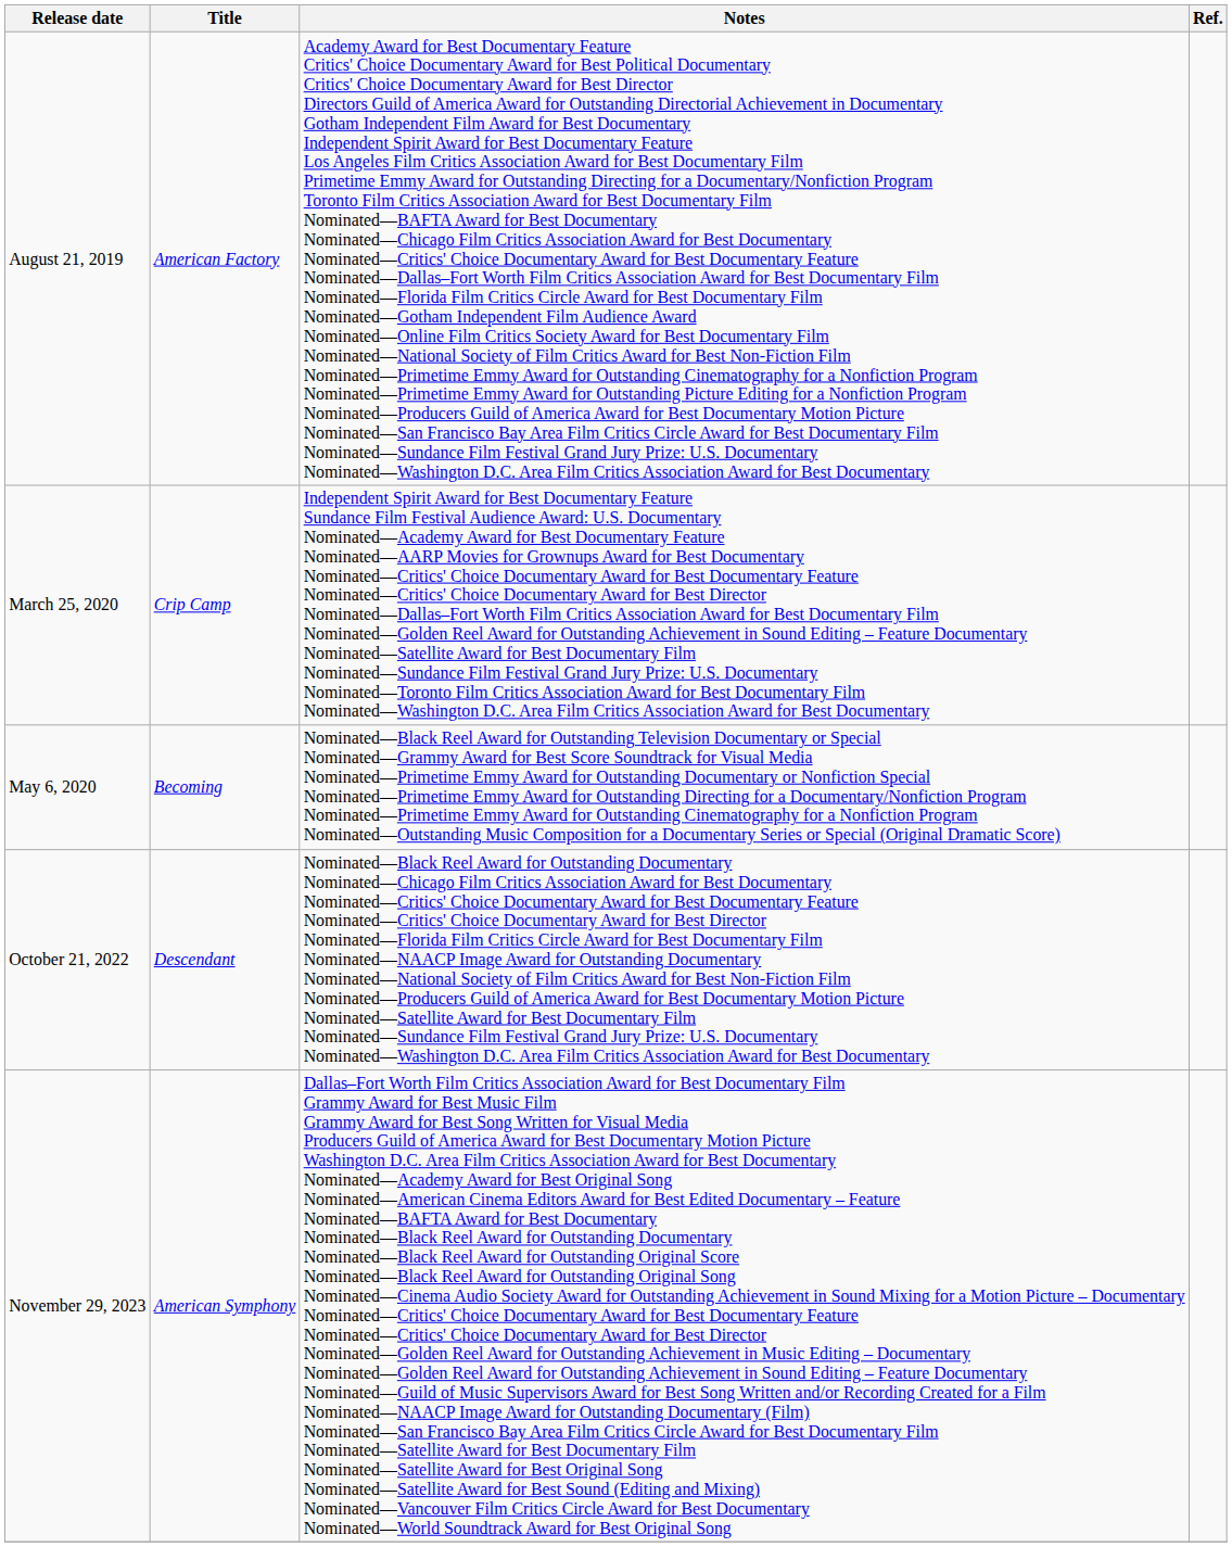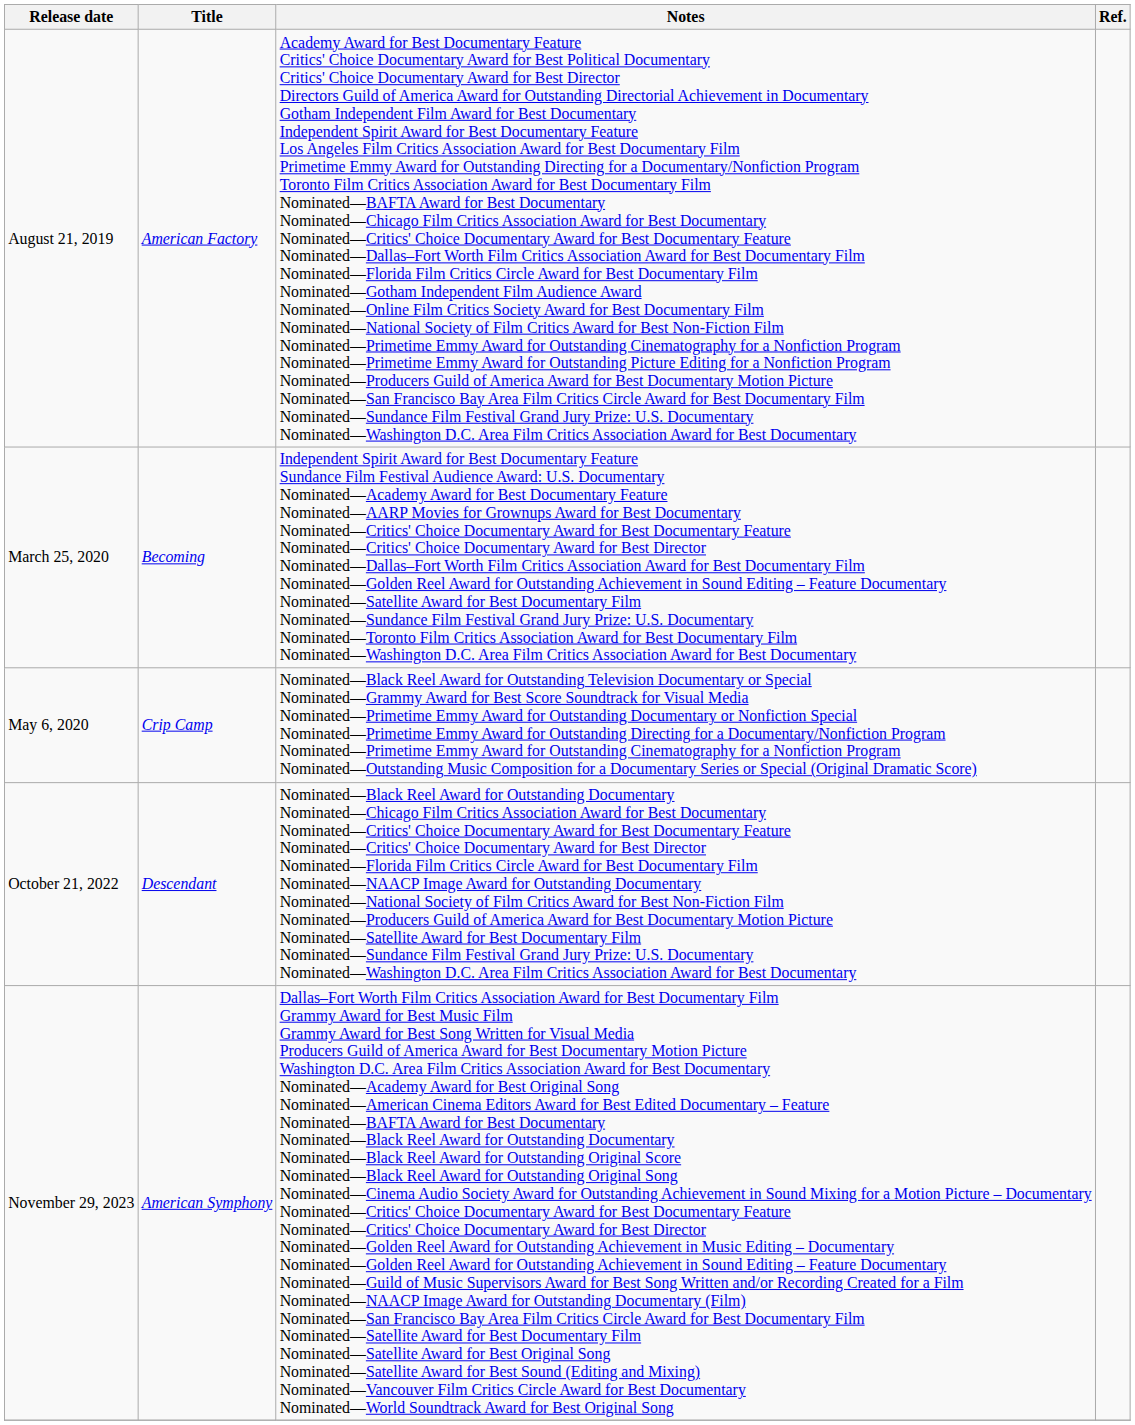March 25, 2020 | Title: Crip Camp -> Becoming
May 6, 2020 | Title: Becoming -> Crip Camp
